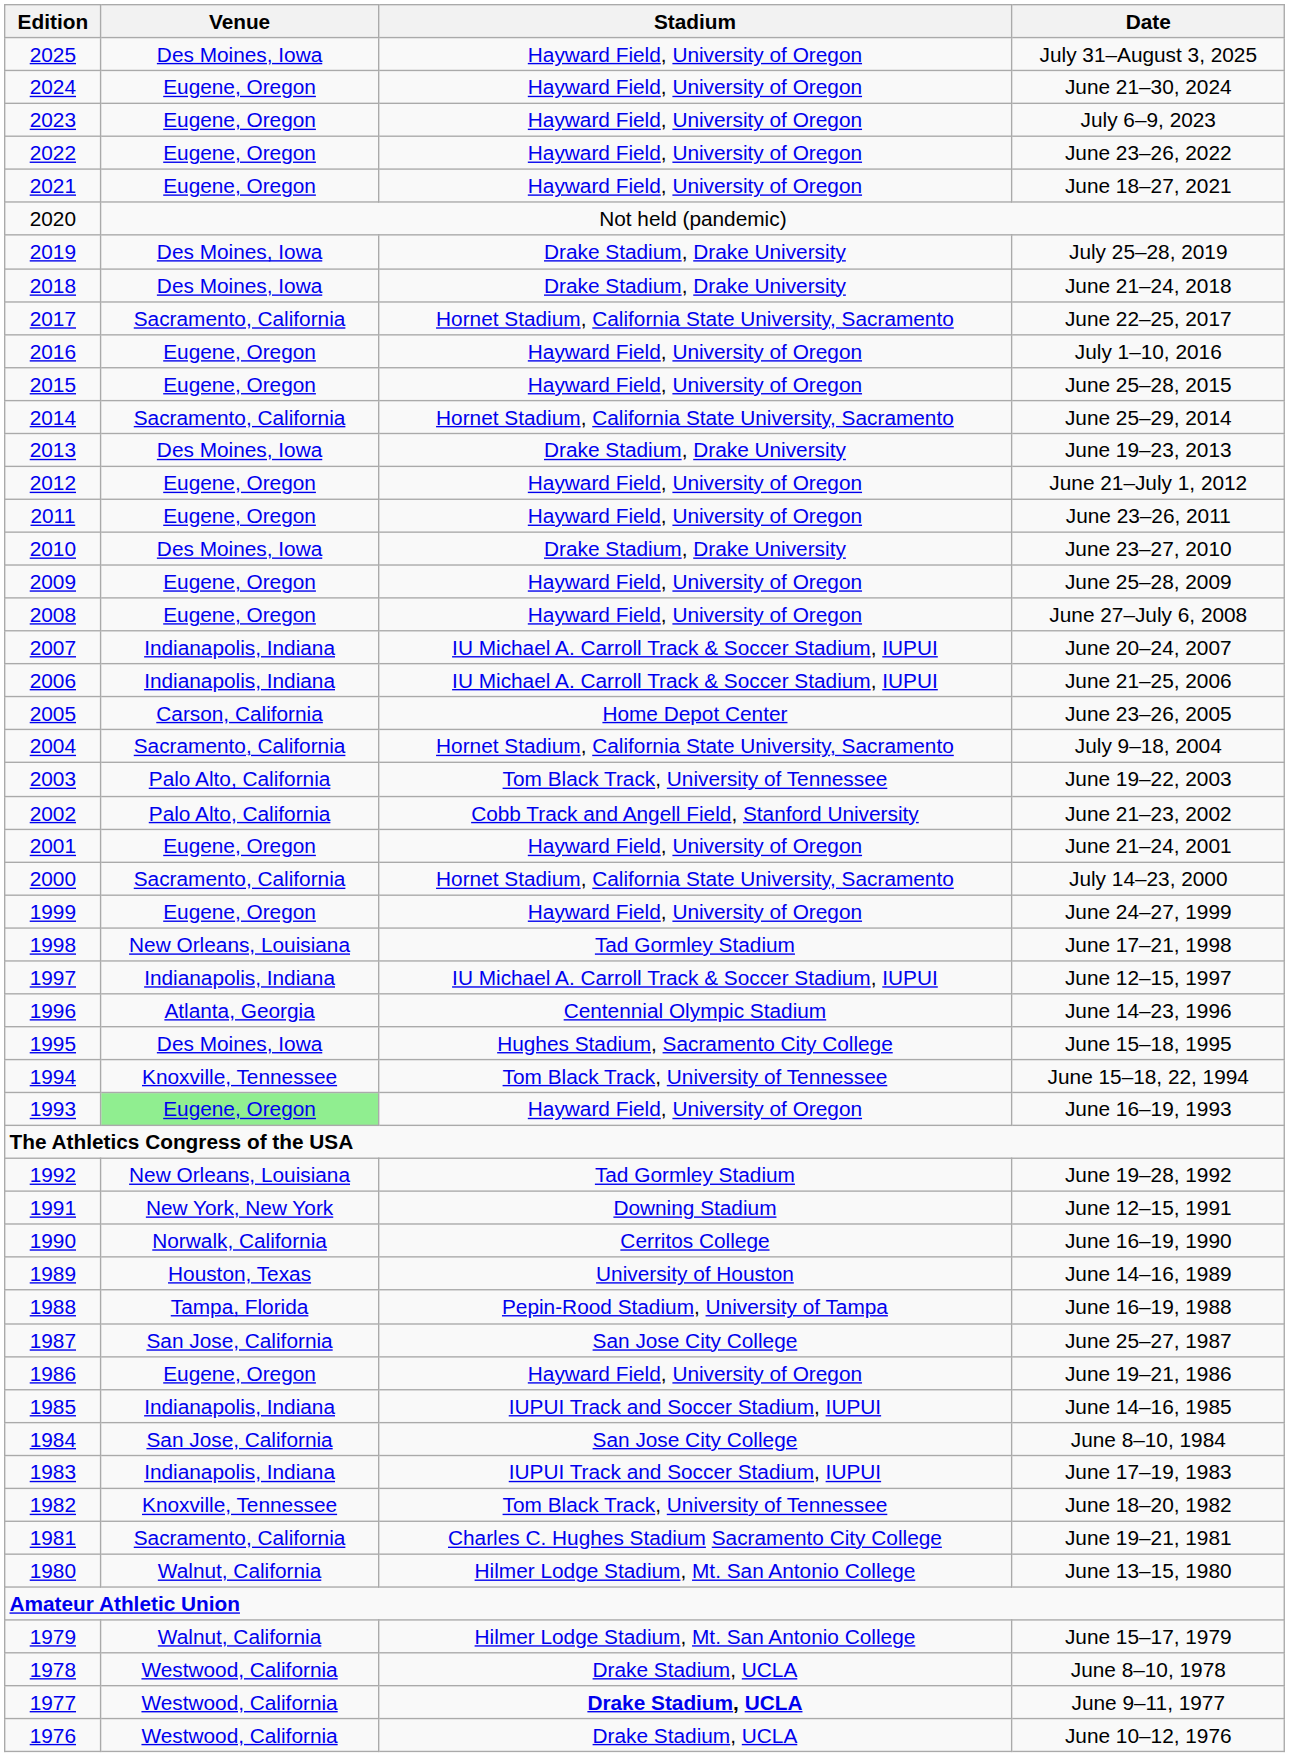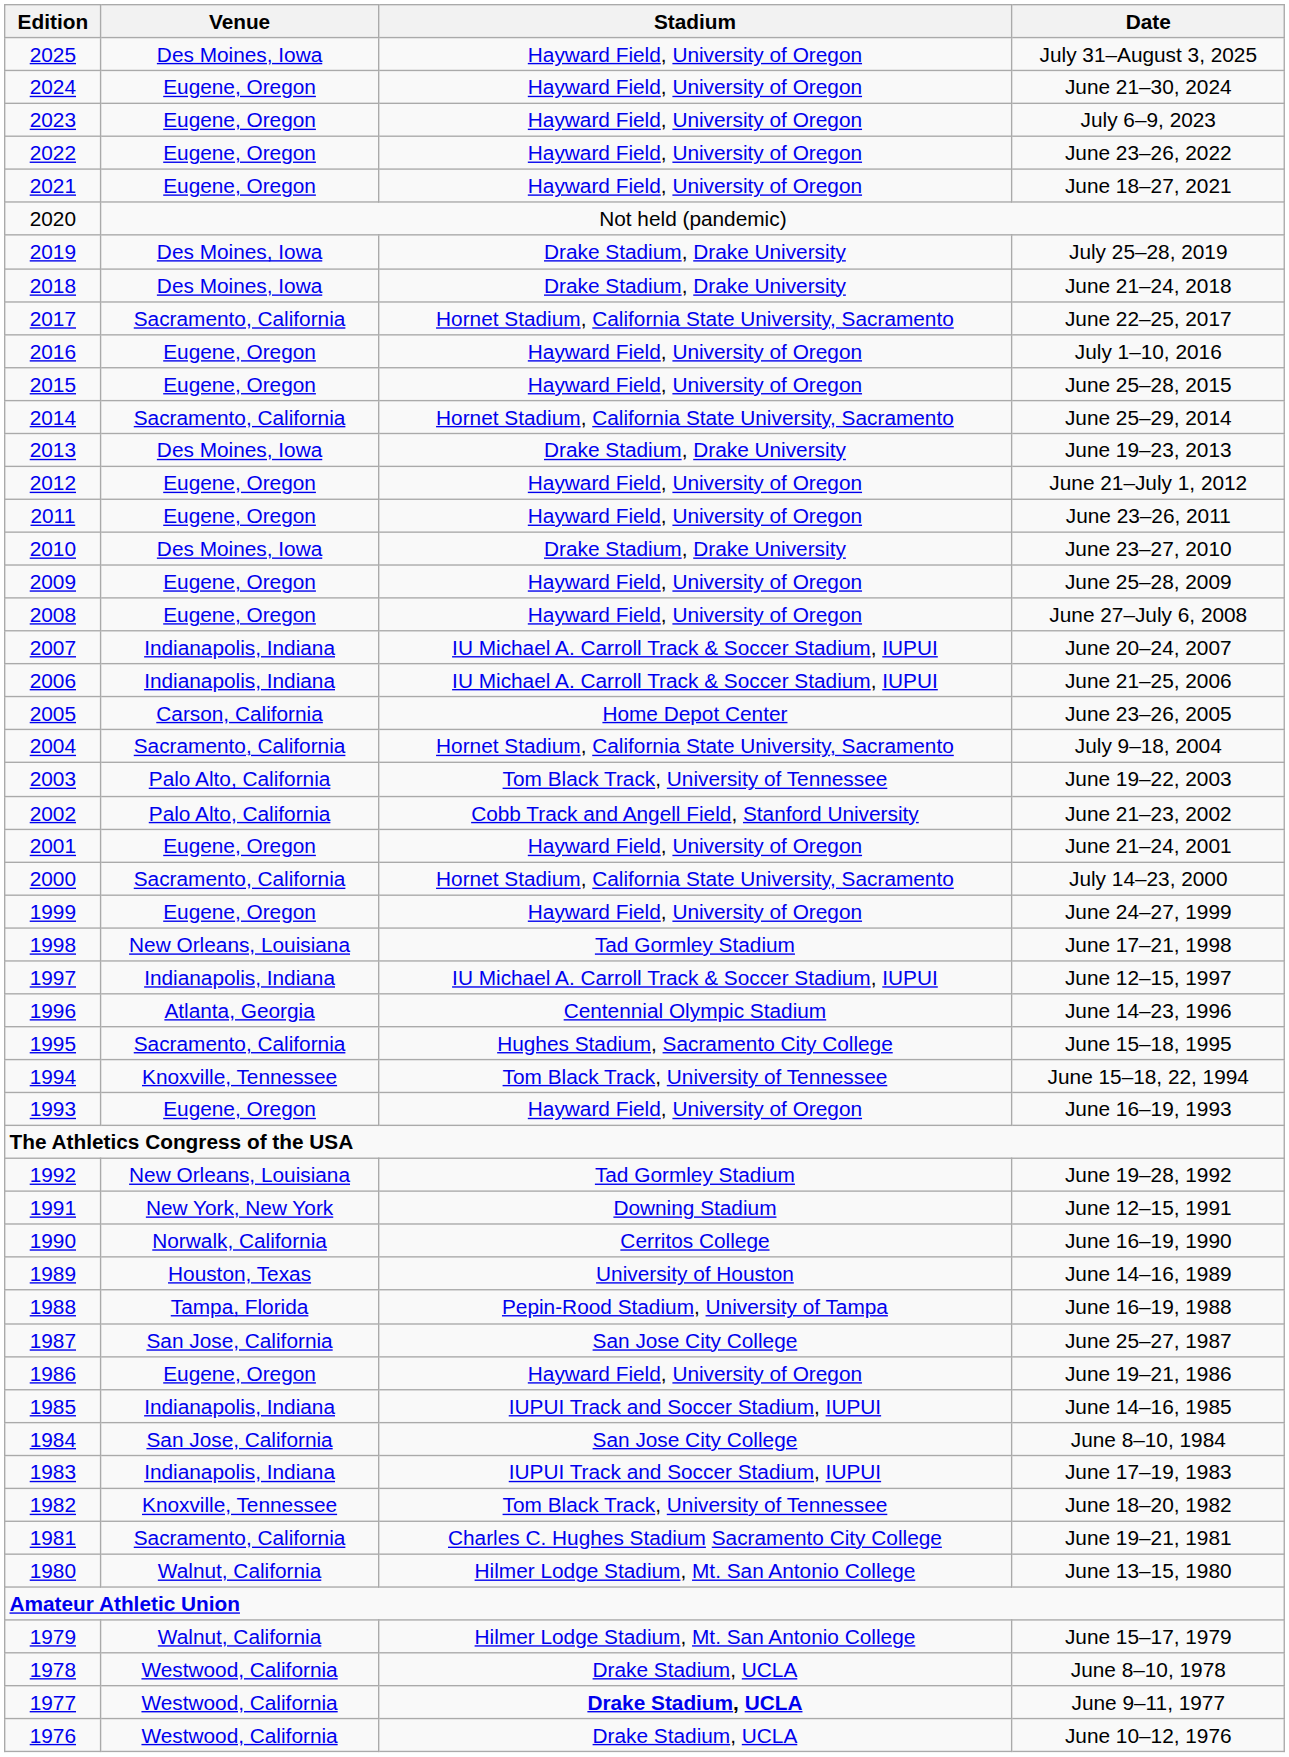June 15–18, 1995 | Venue: Des Moines, Iowa -> Sacramento, California
June 16–19, 1993 | Venue: lightgreen background -> no background
